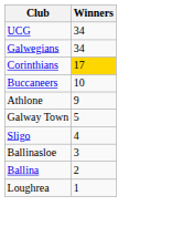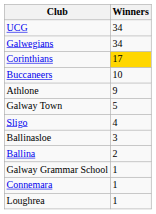+ row: Galway Grammar School | 1
+ row: Connemara | 1
